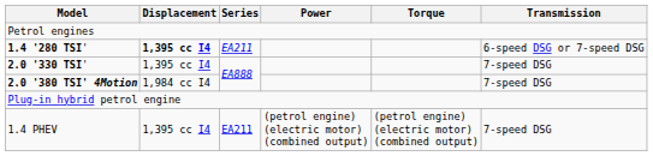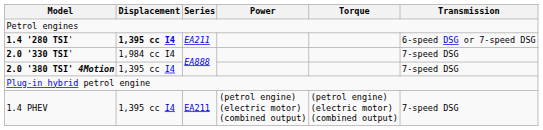2.0 '330 TSI' | Displacement: 1,395 cc I4 -> 1,984 cc I4
2.0 '380 TSI' 4Motion | Displacement: 1,984 cc I4 -> 1,395 cc I4
